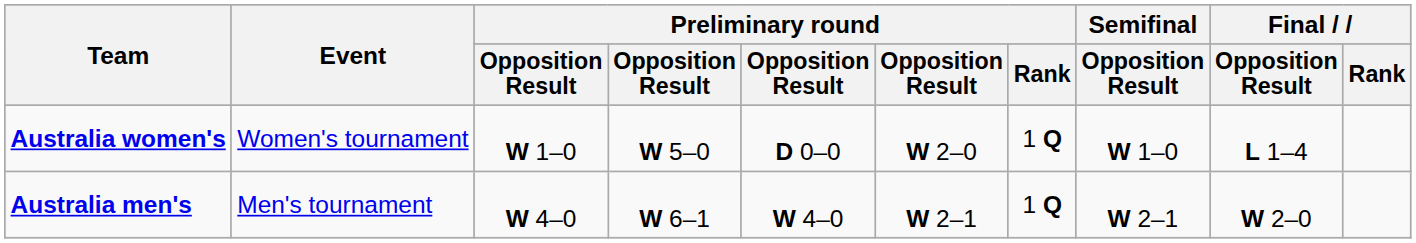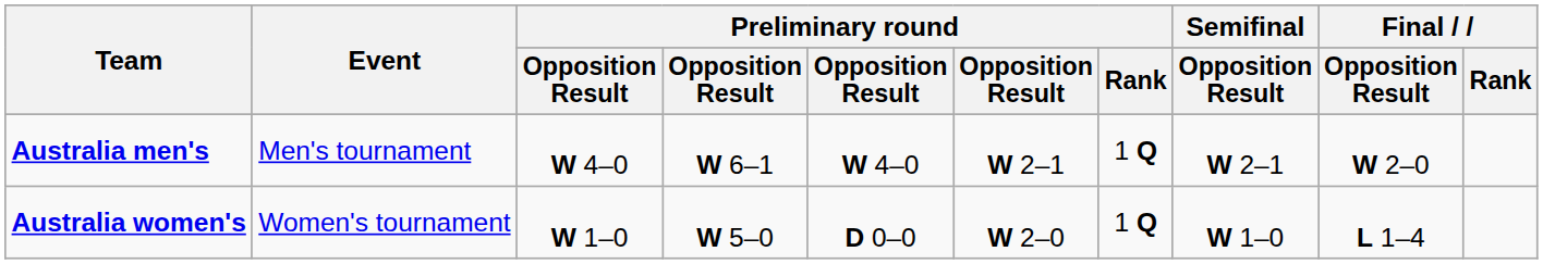rows swapped: Australia men's <-> Australia women's
